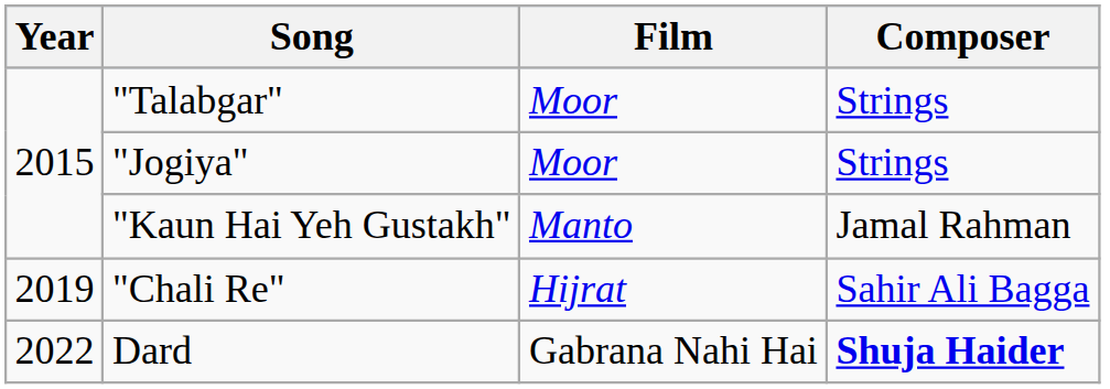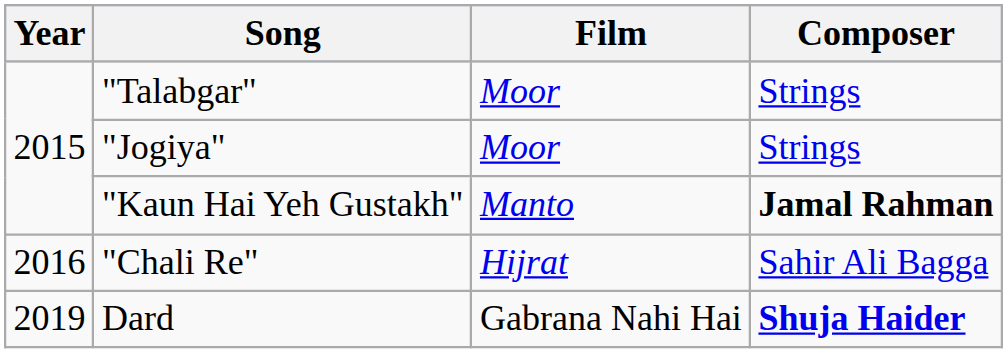"Kaun Hai Yeh Gustakh" | Composer: normal -> bold
"Chali Re" | Year: 2019 -> 2016
Dard | Year: 2022 -> 2019
